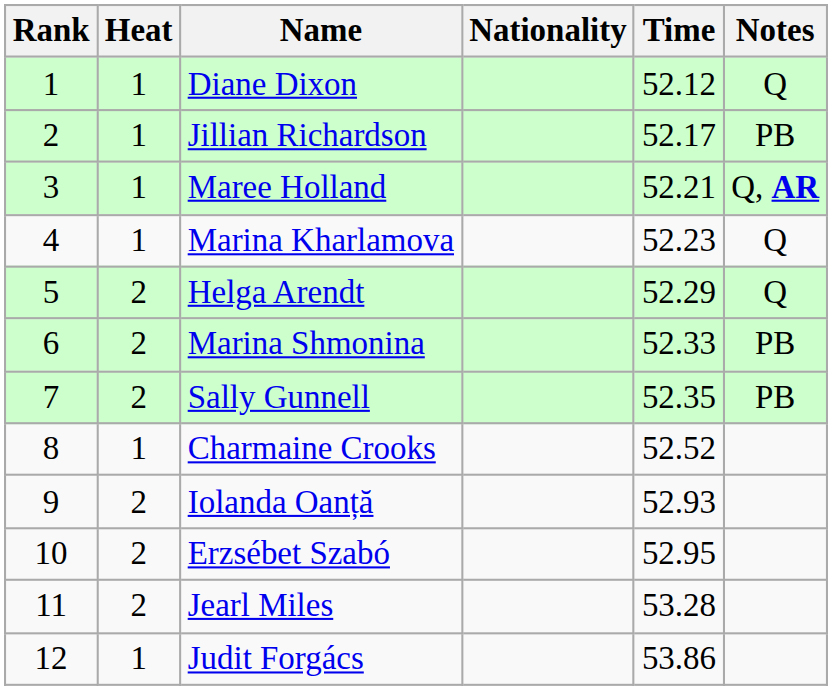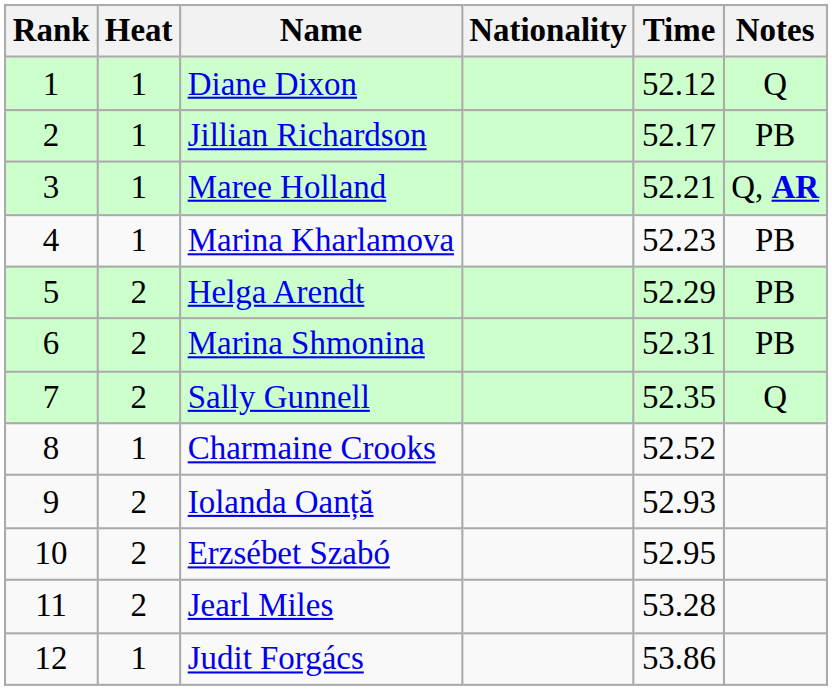Marina Kharlamova | Notes: Q -> PB
Helga Arendt | Notes: Q -> PB
Marina Shmonina | Time: 52.33 -> 52.31
Sally Gunnell | Notes: PB -> Q
